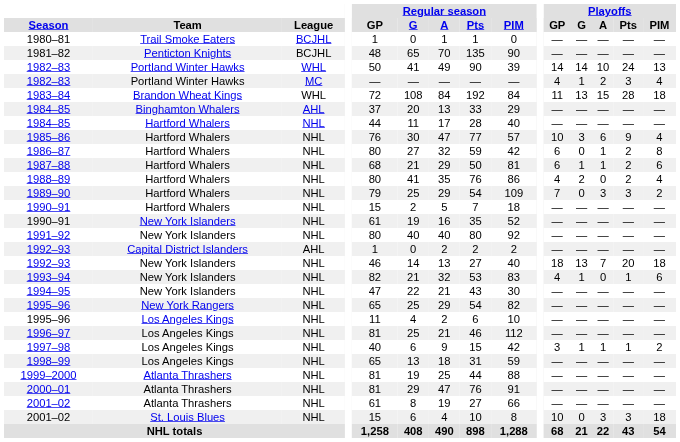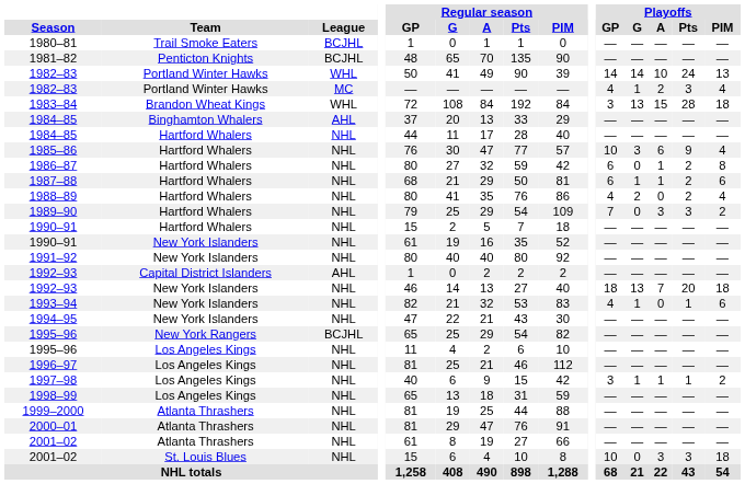1983–84 | Playoffs / GP: 11 -> 3
1995–96 / New York Rangers | League: NHL -> BCJHL
